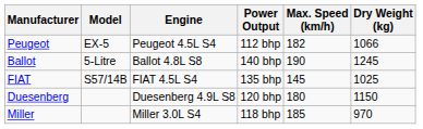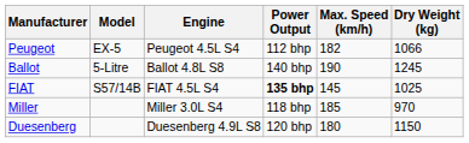FIAT | Power Output: normal -> bold
rows swapped: Duesenberg <-> Miller
